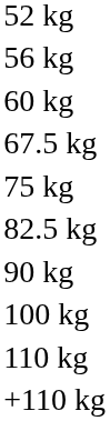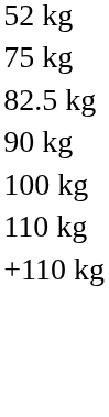- row: 56 kg
- row: 60 kg
- row: 67.5 kg
